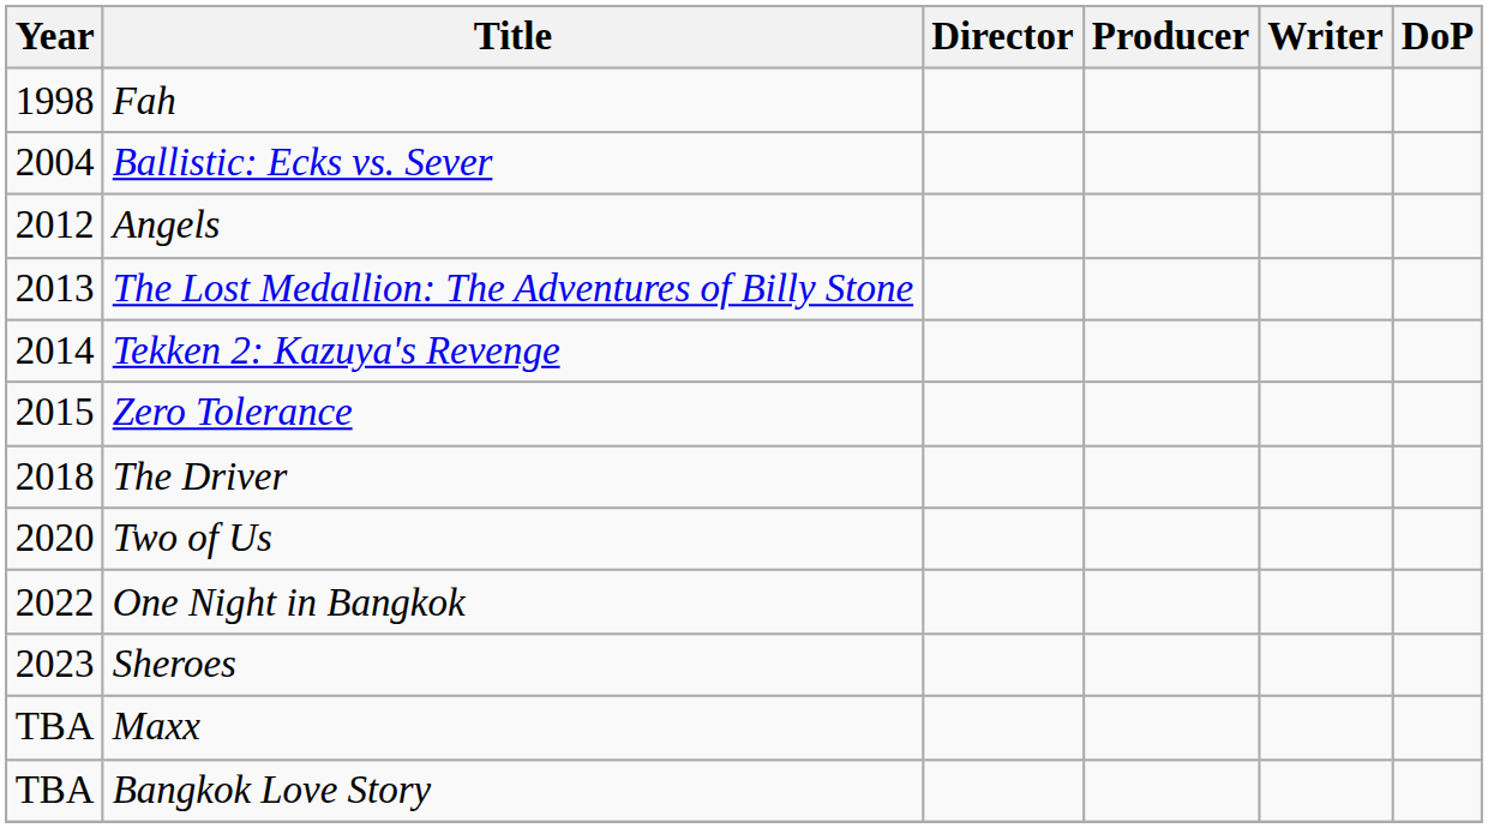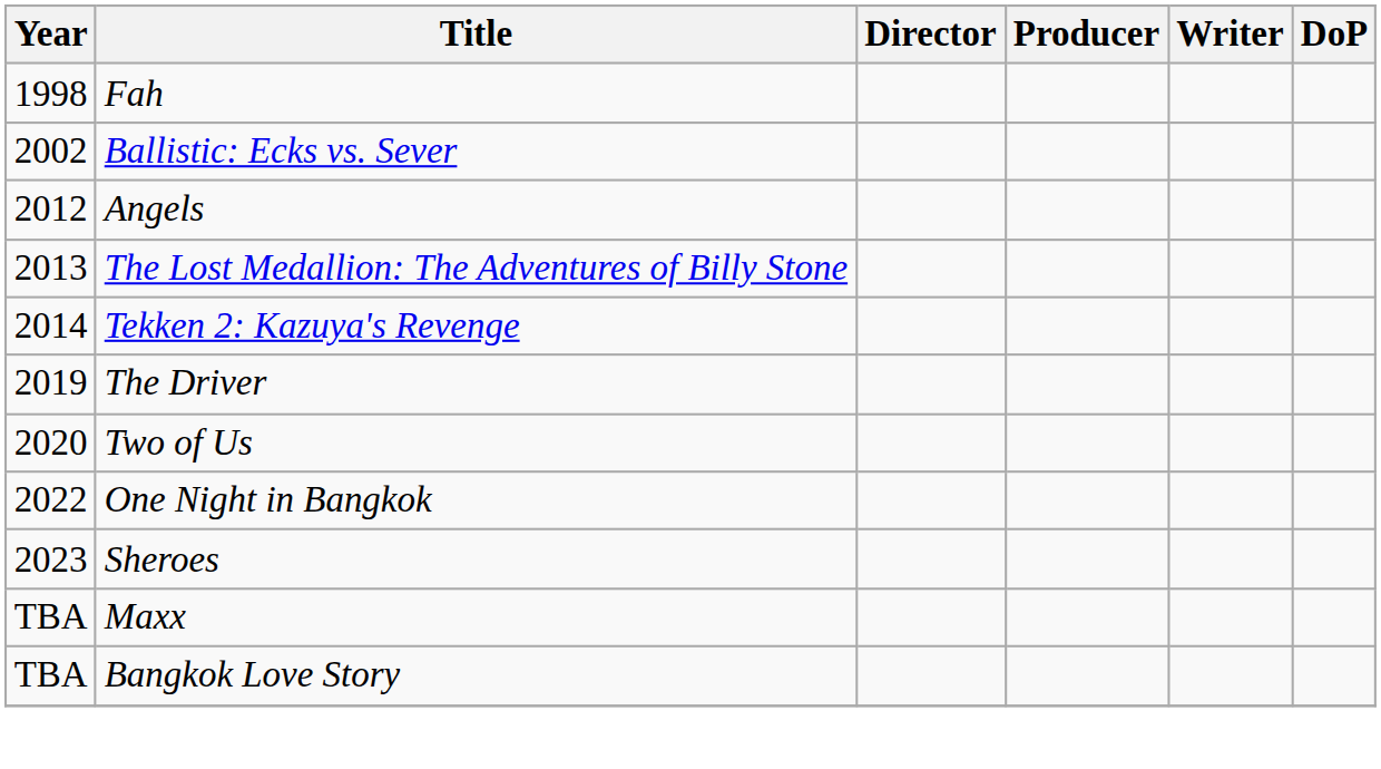Ballistic: Ecks vs. Sever | Year: 2004 -> 2002
- row: 2015 | Zero Tolerance
The Driver | Year: 2018 -> 2019
